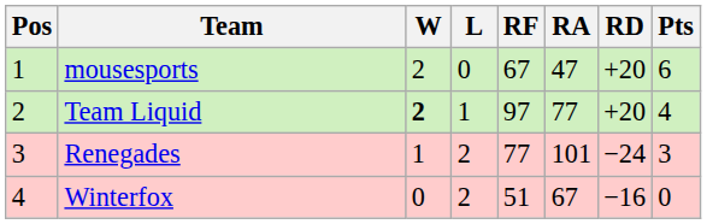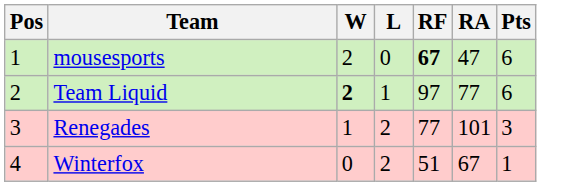- column: RD | +20 | +20 | −24 | −16
mousesports | RF: normal -> bold
Team Liquid | Pts: 4 -> 6
Winterfox | Pts: 0 -> 1
